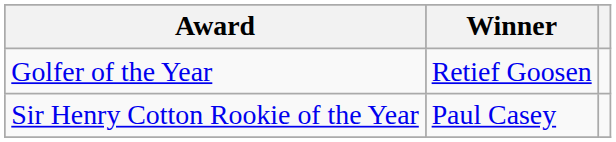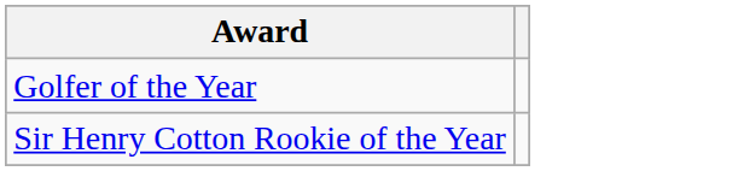- column: Winner | Retief Goosen | Paul Casey
